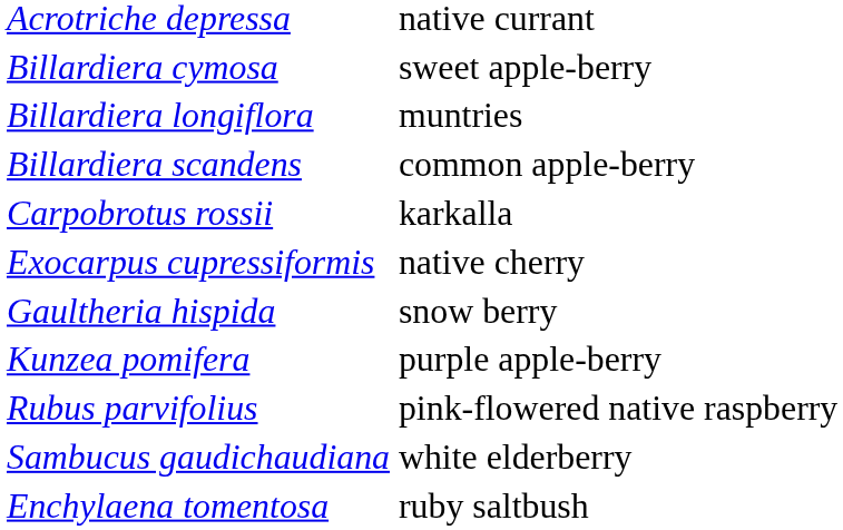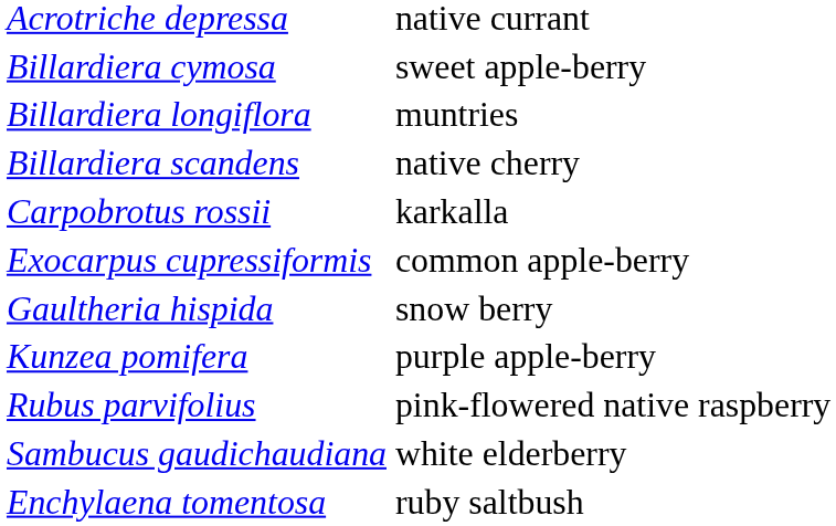Billardiera scandens | column 2: common apple-berry -> native cherry
Exocarpus cupressiformis | column 2: native cherry -> common apple-berry
